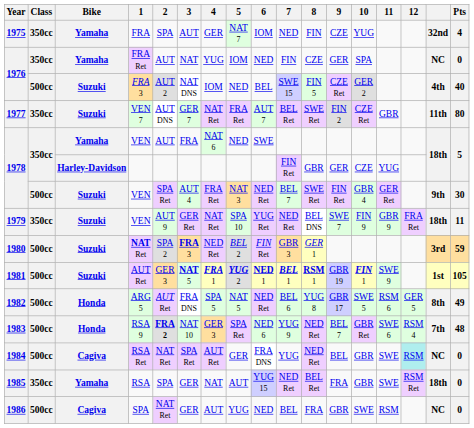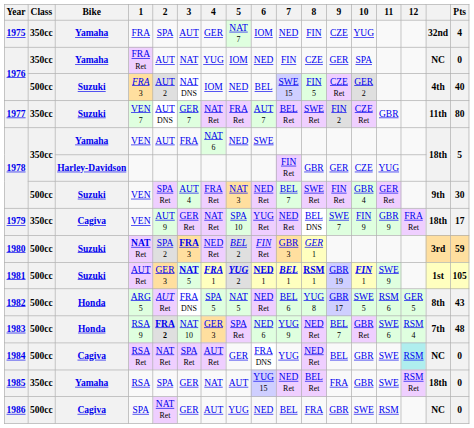1979 / VEN | Bike: Suzuki -> Cagiva
1979 / VEN | Pts: 11 -> 17
ARG 5 | Pts: 49 -> 43
